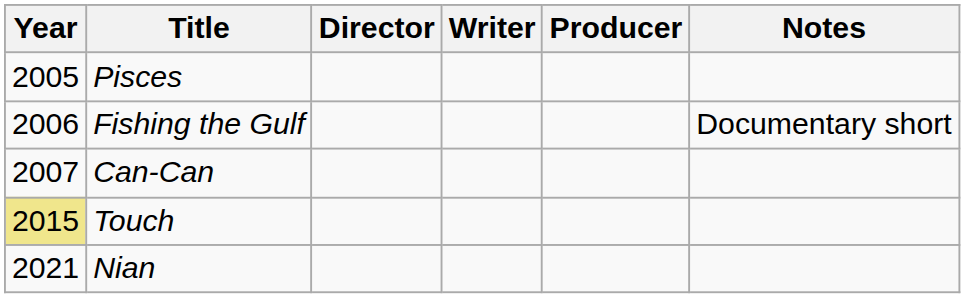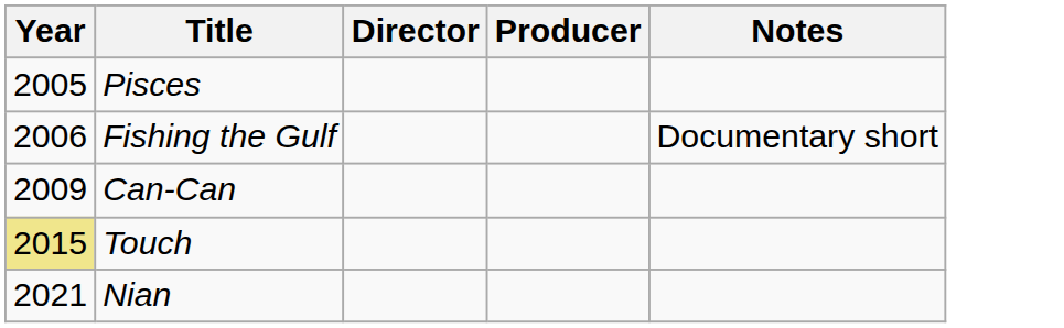- column: Writer
Can-Can | Year: 2007 -> 2009
